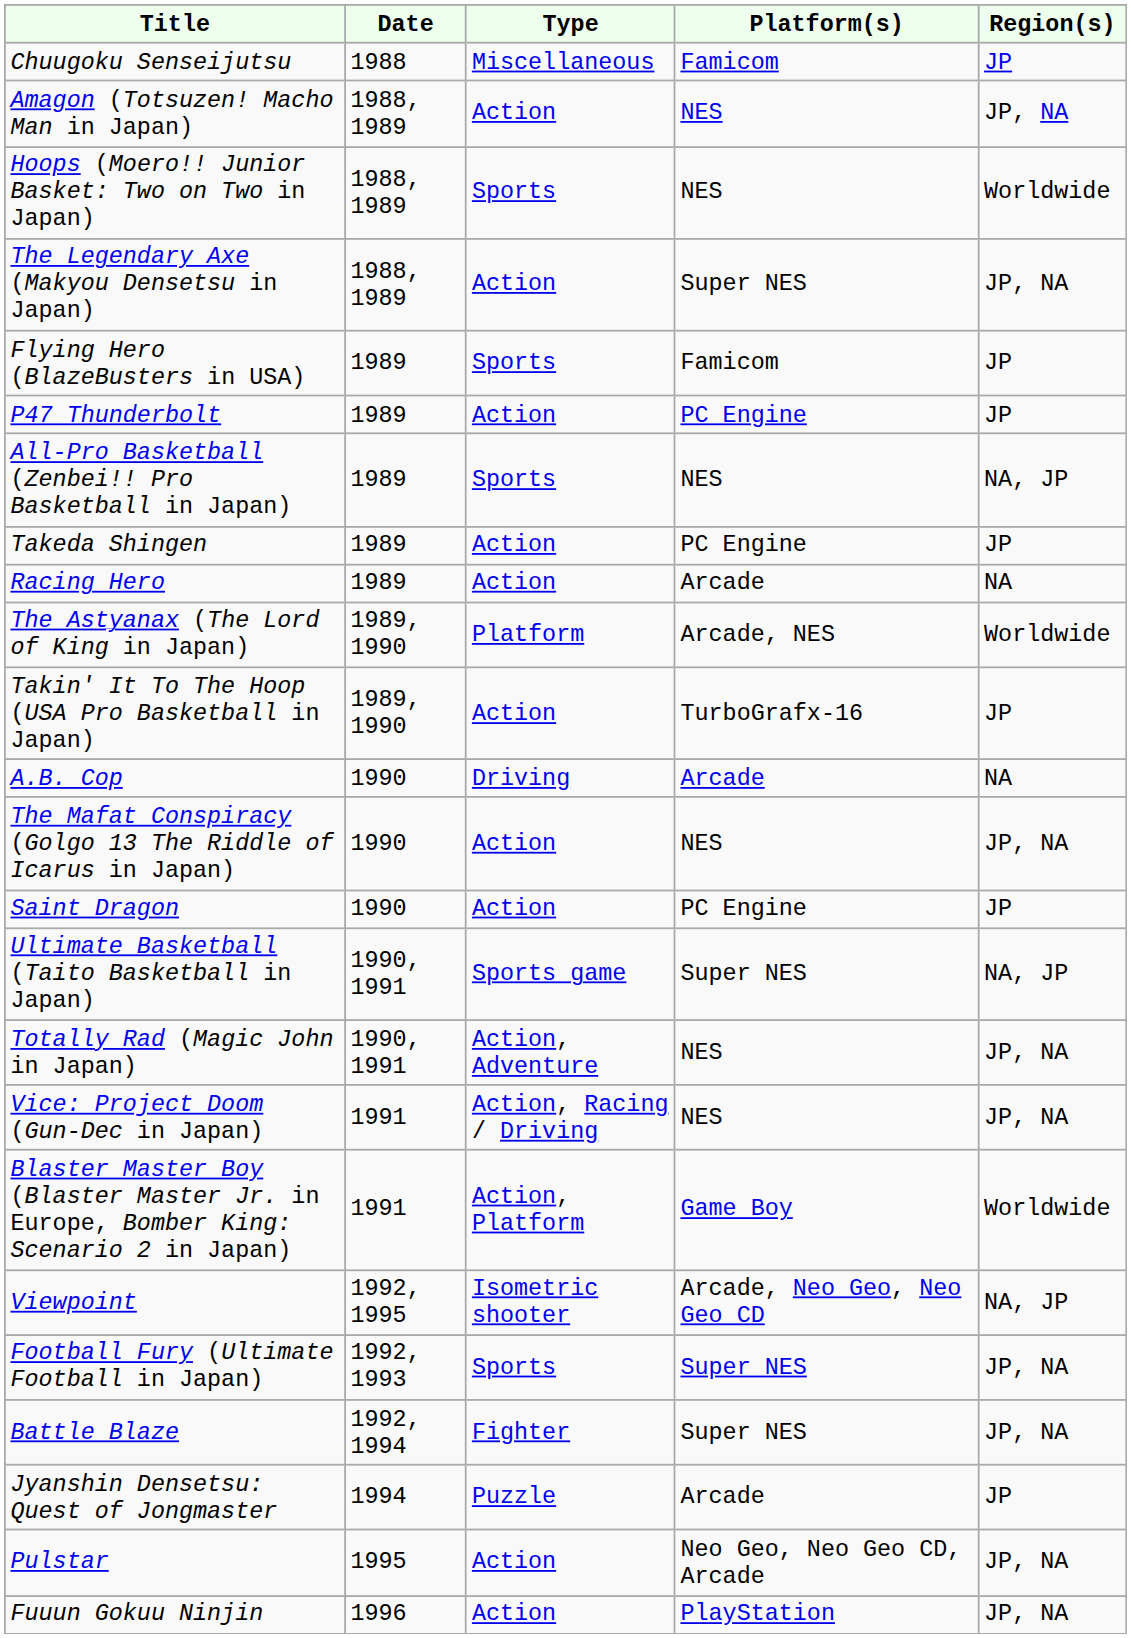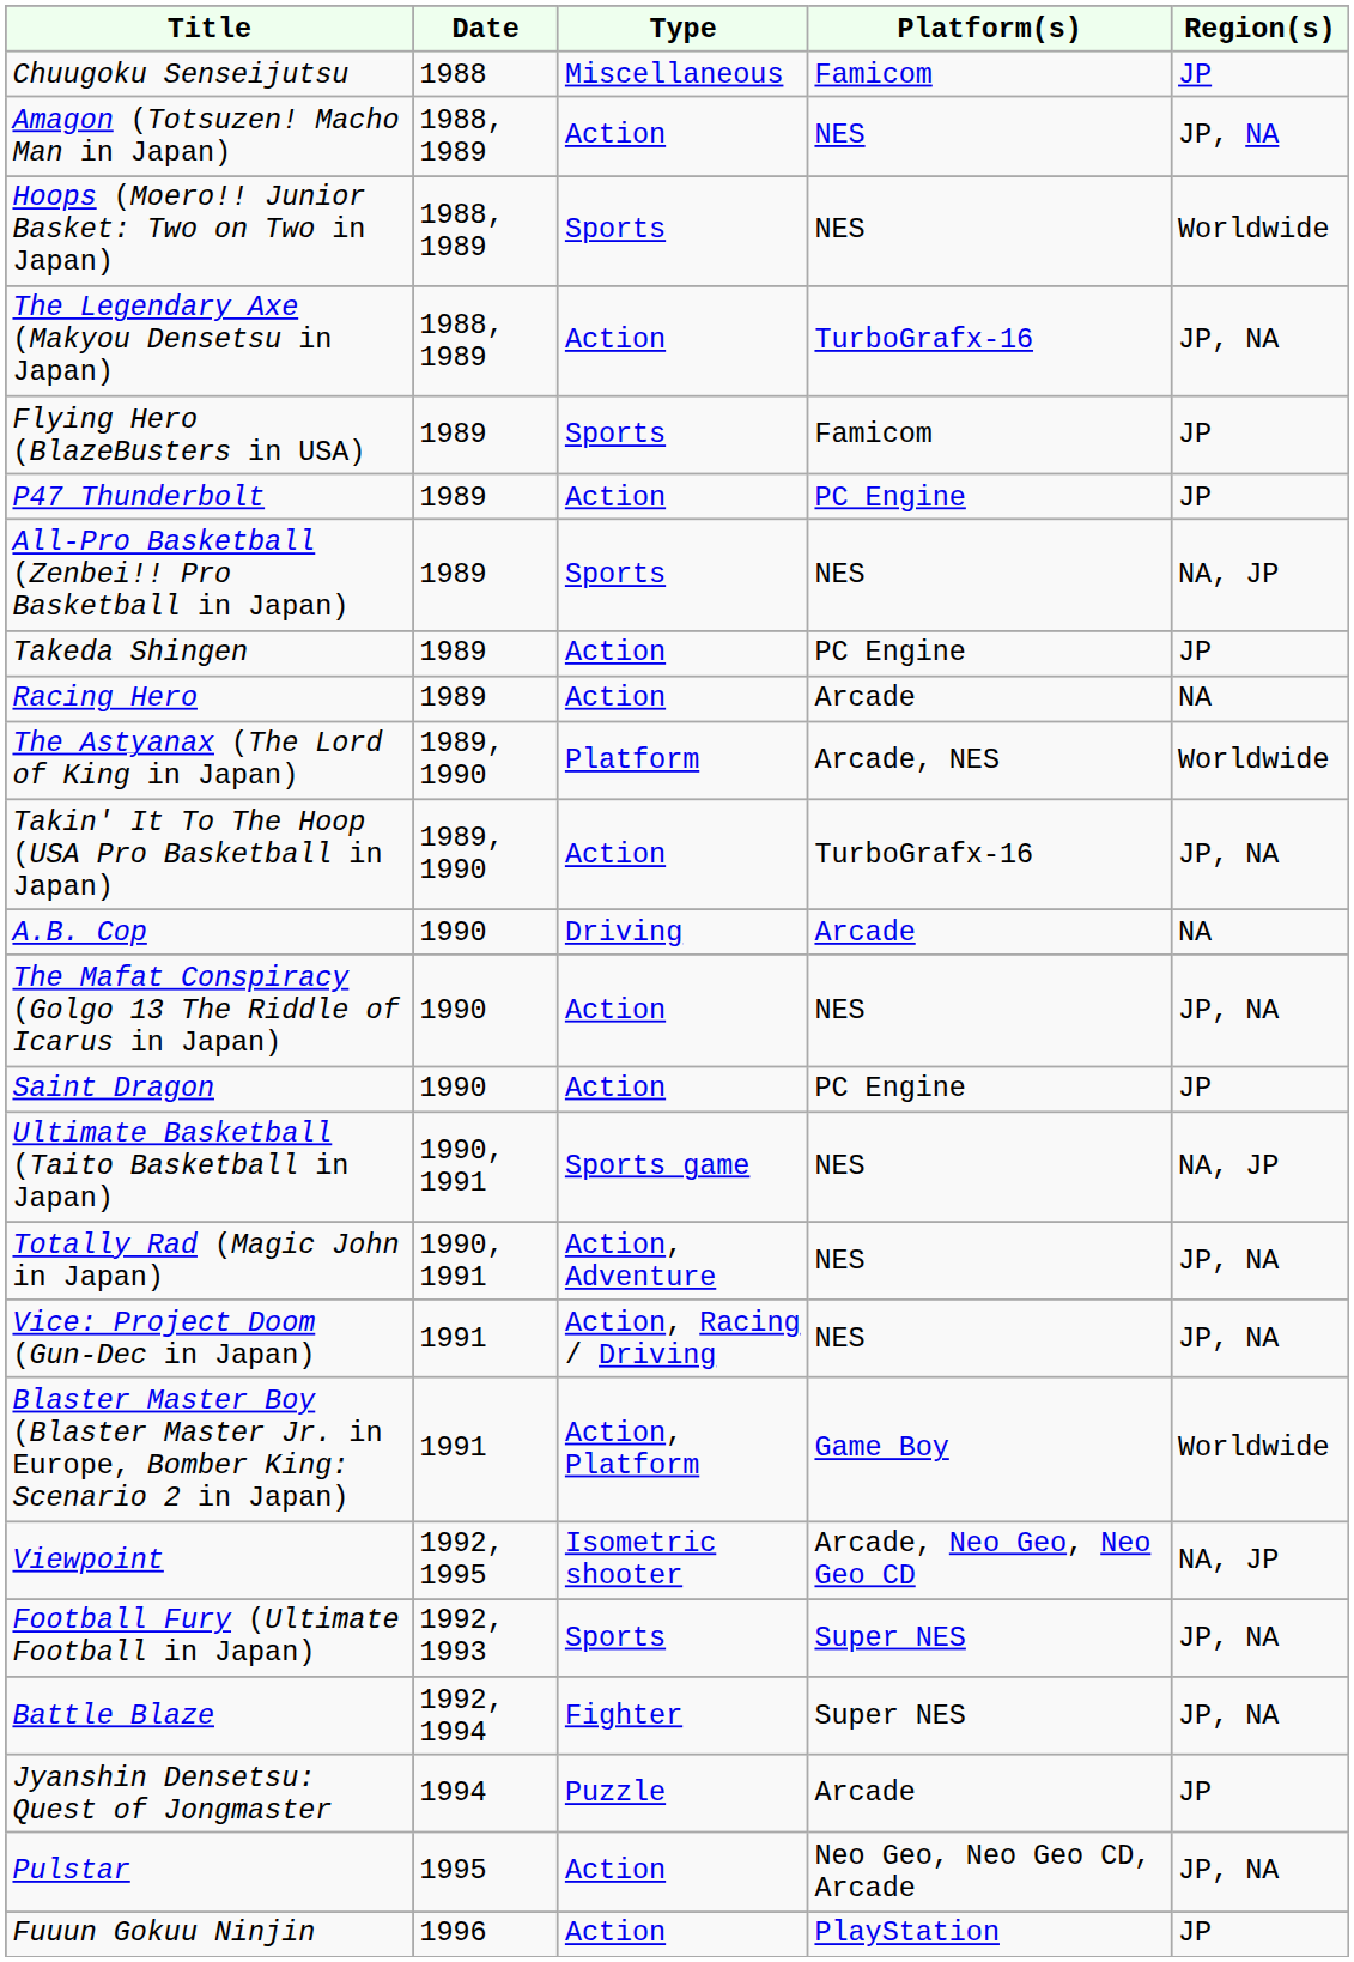The Legendary Axe (Makyou Densetsu in Japan) | Platform(s): Super NES -> TurboGrafx-16
Takin' It To The Hoop (USA Pro Basketball in Japan) | Region(s): JP -> JP, NA
Ultimate Basketball (Taito Basketball in Japan) | Platform(s): Super NES -> NES
Fuuun Gokuu Ninjin | Region(s): JP, NA -> JP
